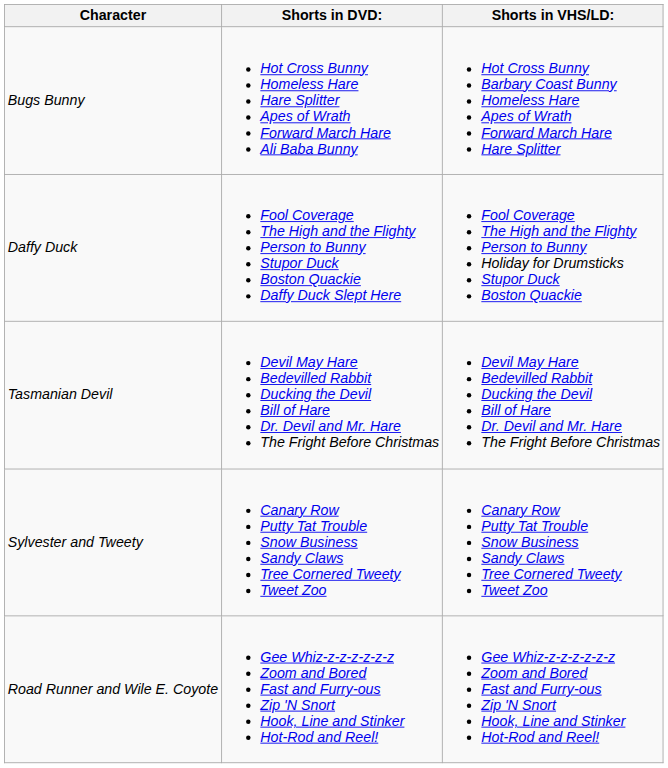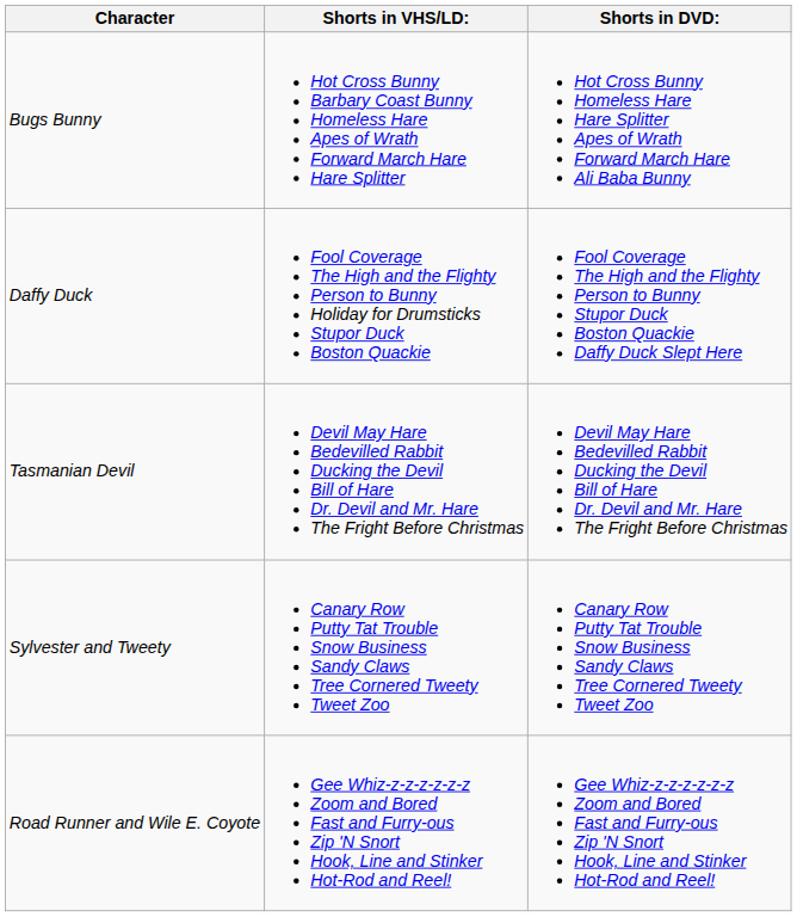columns swapped: Shorts in VHS/LD: <-> Shorts in DVD:
